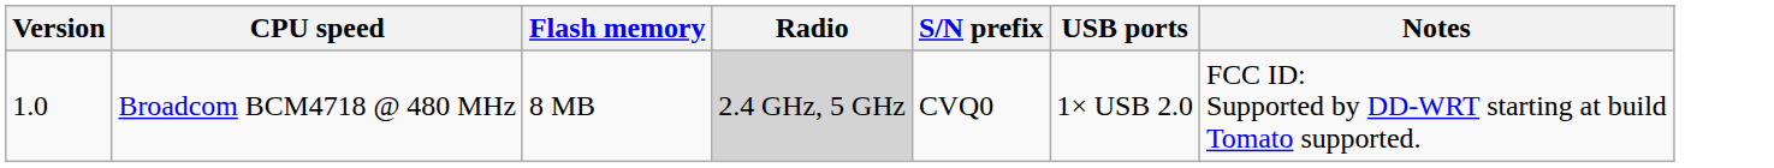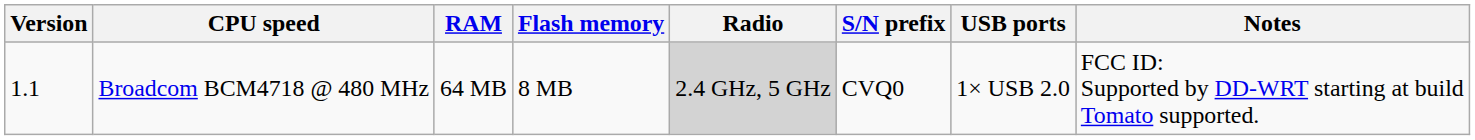+ column: RAM | 64 MB
Broadcom BCM4718 @ 480 MHz | Version: 1.0 -> 1.1
